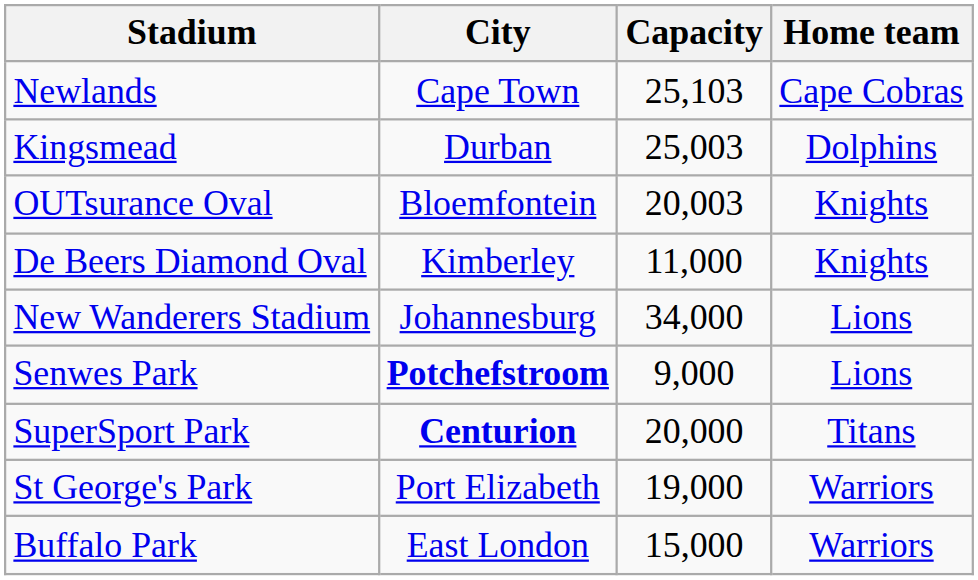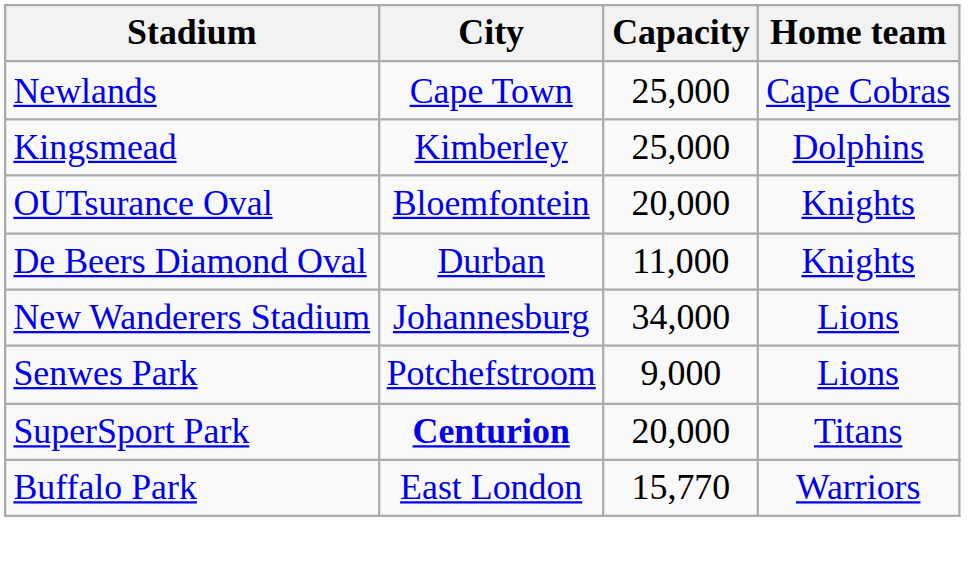Newlands | Capacity: 25,103 -> 25,000
Kingsmead | City: Durban -> Kimberley
Kingsmead | Capacity: 25,003 -> 25,000
OUTsurance Oval | Capacity: 20,003 -> 20,000
De Beers Diamond Oval | City: Kimberley -> Durban
Senwes Park | City: bold -> normal
- row: St George's Park | Port Elizabeth | 19,000 | Warriors
Buffalo Park | Capacity: 15,000 -> 15,770
